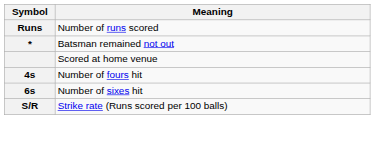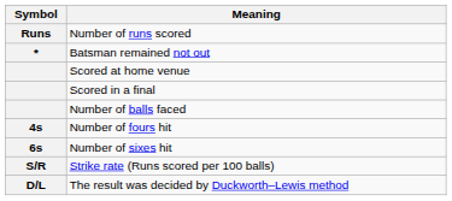+ row: Scored in a final
+ row: Number of balls faced
+ row: D/L | The result was decided by Duckworth–Lewis method
